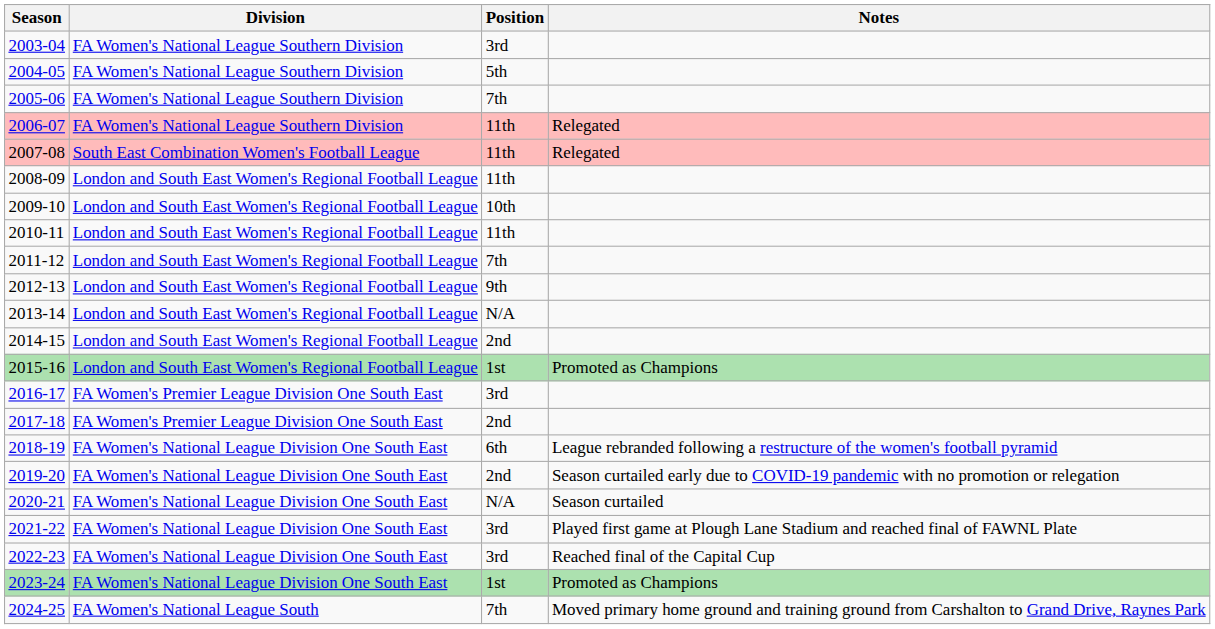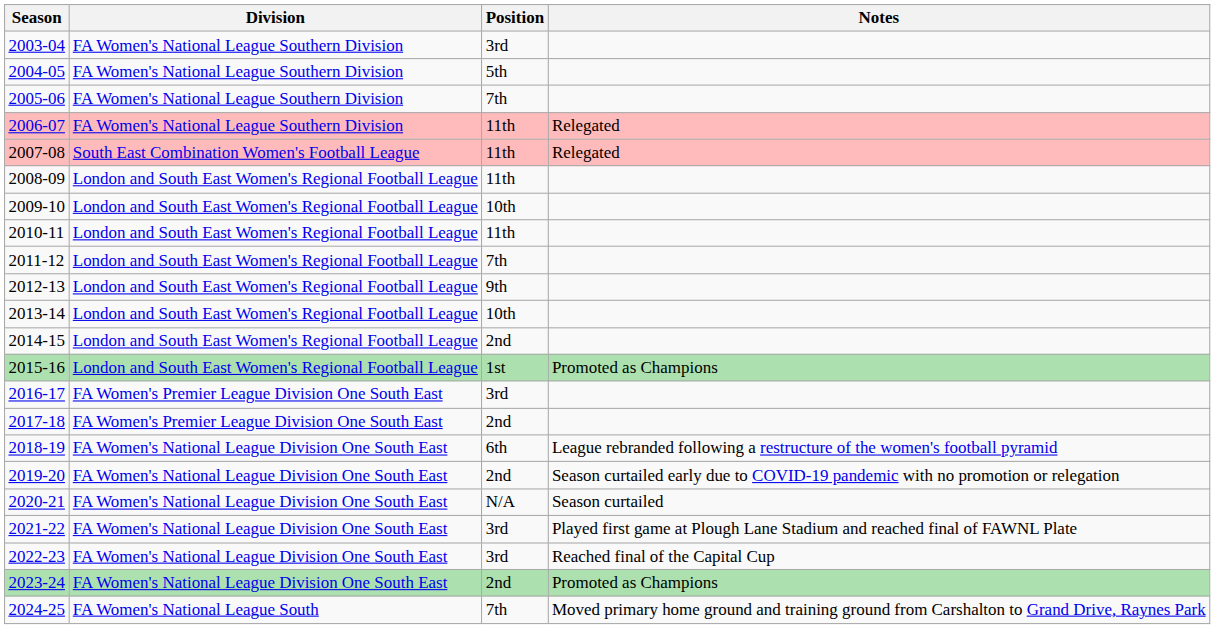2013-14 | Position: N/A -> 10th
2023-24 | Position: 1st -> 2nd
